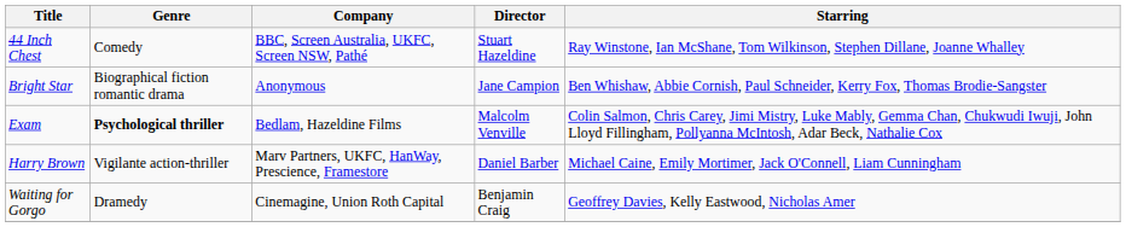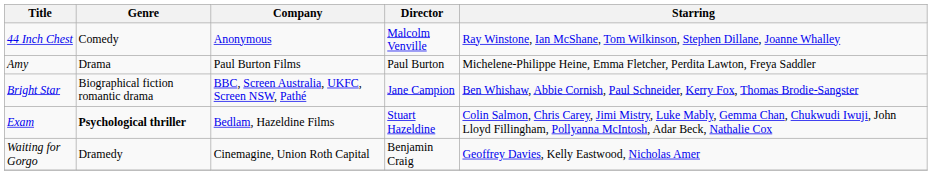44 Inch Chest | Company: BBC, Screen Australia, UKFC, Screen NSW, Pathé -> Anonymous
44 Inch Chest | Director: Stuart Hazeldine -> Malcolm Venville
+ row: Amy | Drama | Paul Burton Films | Paul Burton | Michelene-Philippe Heine, Emma Fletcher, Perdita Lawton, Freya Saddler
Bright Star | Company: Anonymous -> BBC, Screen Australia, UKFC, Screen NSW, Pathé
Exam | Director: Malcolm Venville -> Stuart Hazeldine
- row: Harry Brown | Vigilante action-thriller | Marv Partners, UKFC, HanWay, Prescience, Framestore | Daniel Barber | Michael Caine, Emily Mortimer, Jack O'Connell, Liam Cunningham
